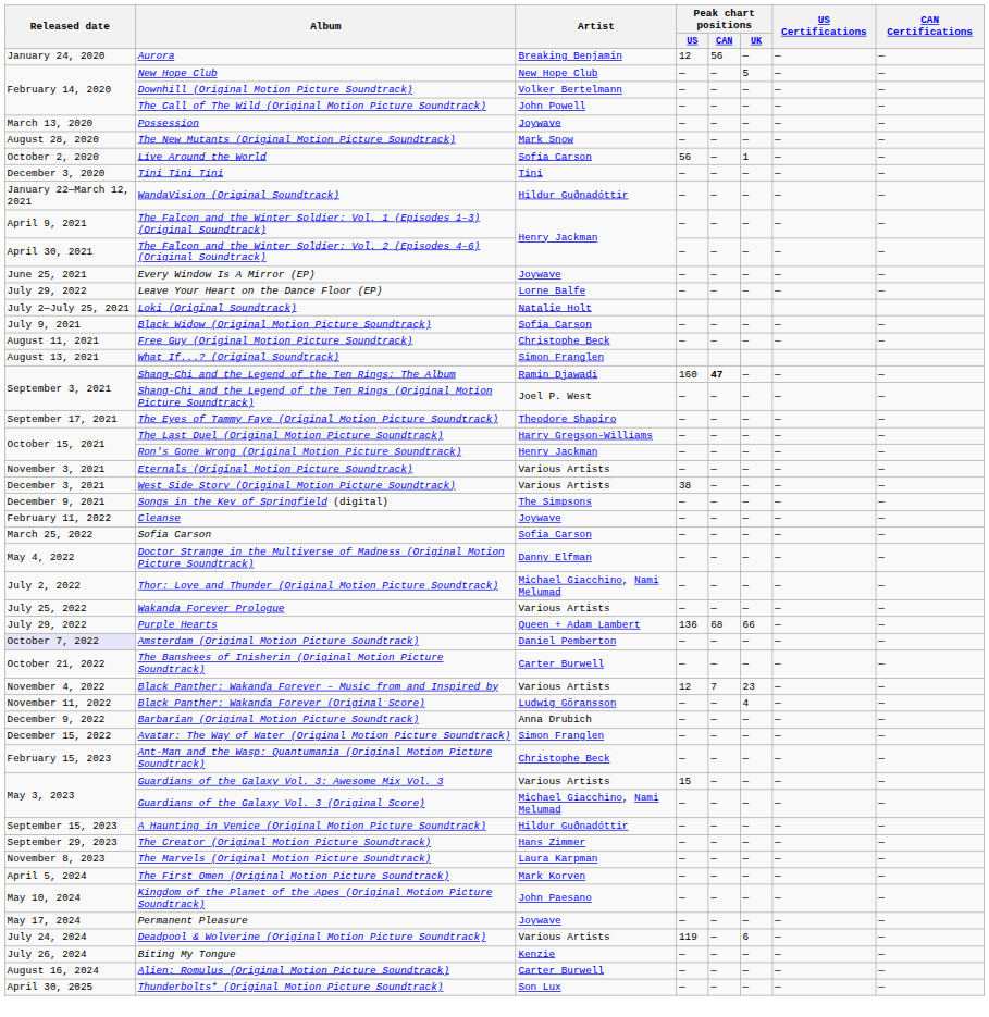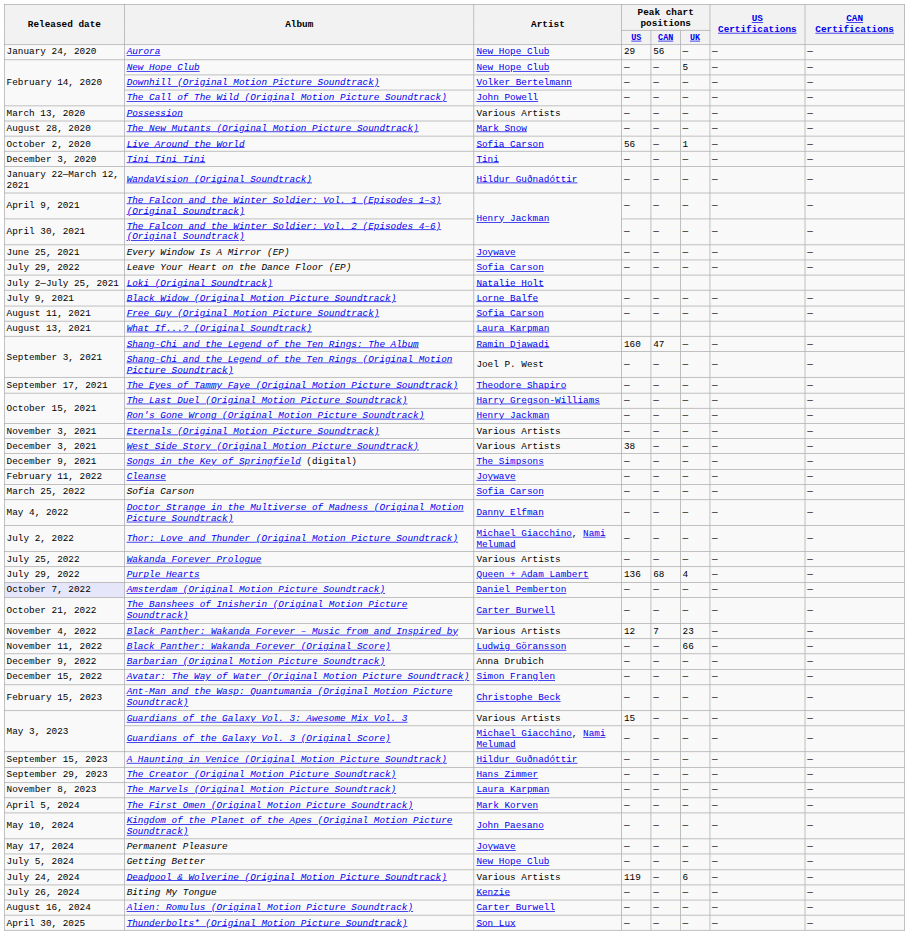Aurora | Artist: Breaking Benjamin -> New Hope Club
Aurora | Peak chart positions / US: 12 -> 29
Possession | Artist: Joywave -> Various Artists
Leave Your Heart on the Dance Floor (EP) | Artist: Lorne Balfe -> Sofia Carson
Black Widow (Original Motion Picture Soundtrack) | Artist: Sofia Carson -> Lorne Balfe
Free Guy (Original Motion Picture Soundtrack) | Artist: Christophe Beck -> Sofia Carson
What If...? (Original Soundtrack) | Artist: Simon Franglen -> Laura Karpman
Shang-Chi and the Legend of the Ten Rings: The Album | Peak chart positions / CAN: bold -> normal
Purple Hearts | Peak chart positions / UK: 66 -> 4
Black Panther: Wakanda Forever (Original Score) | Peak chart positions / UK: 4 -> 66
+ row: July 5, 2024 | Getting Better | New Hope Club | — | — | — | — | —
